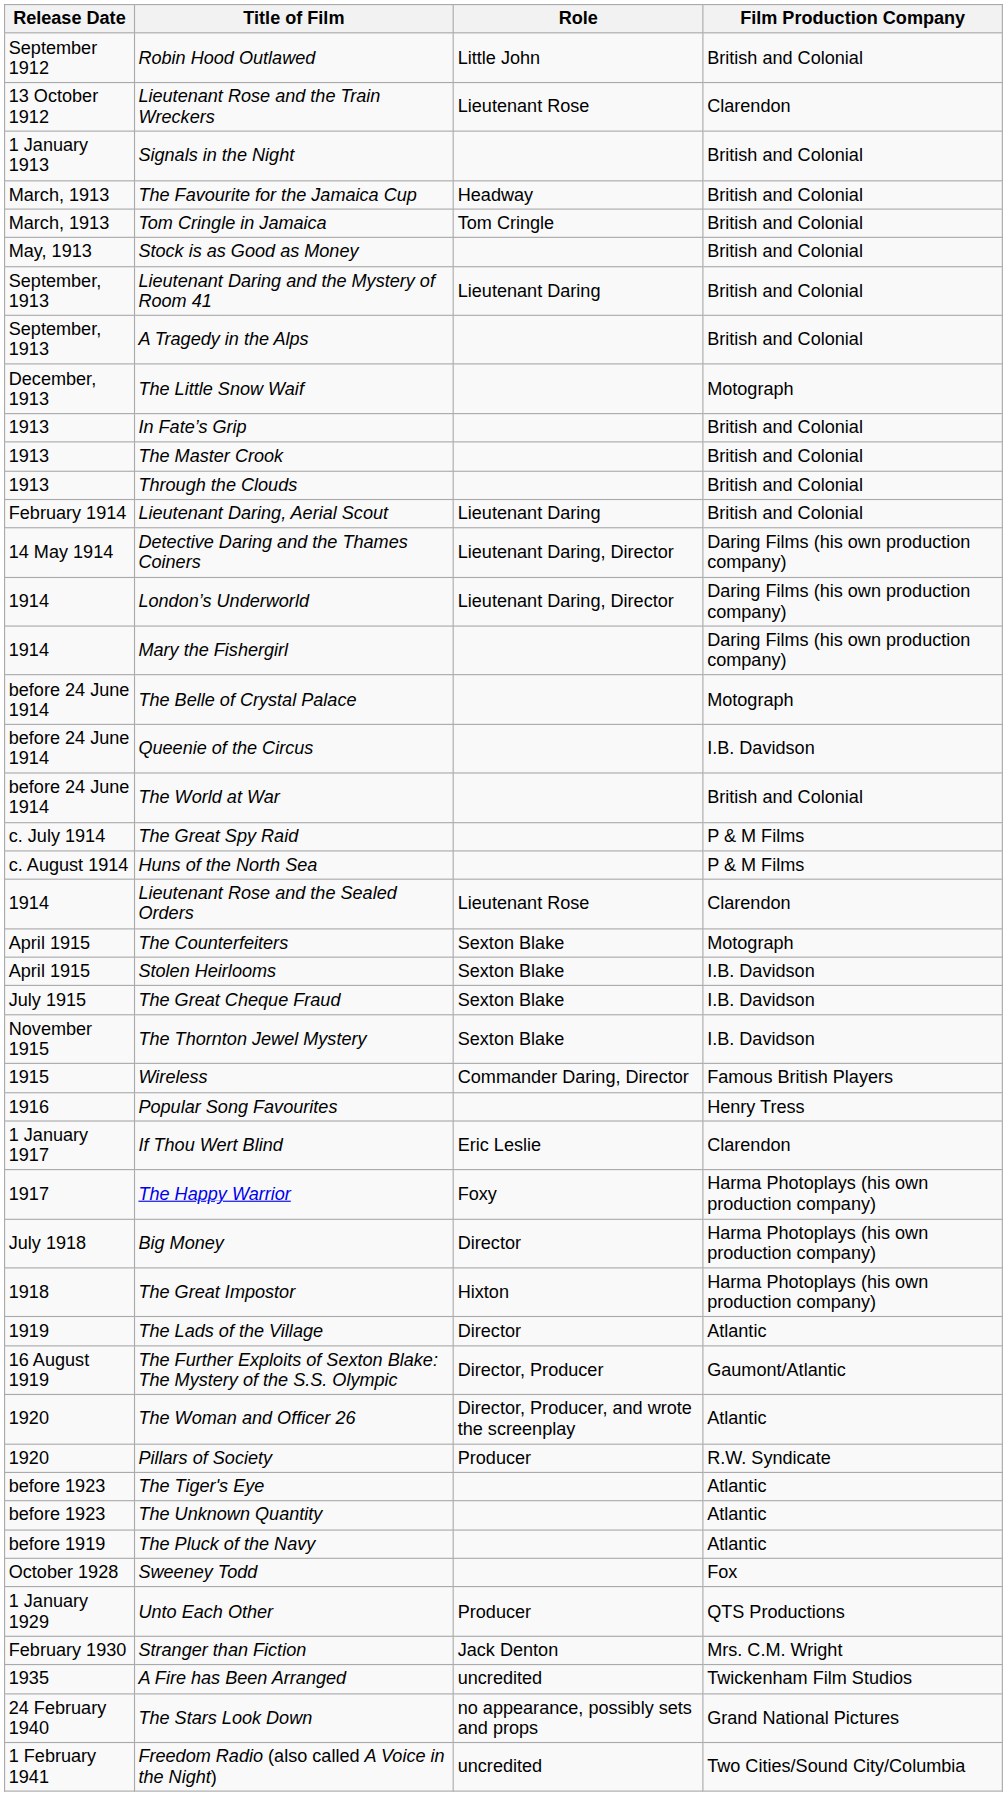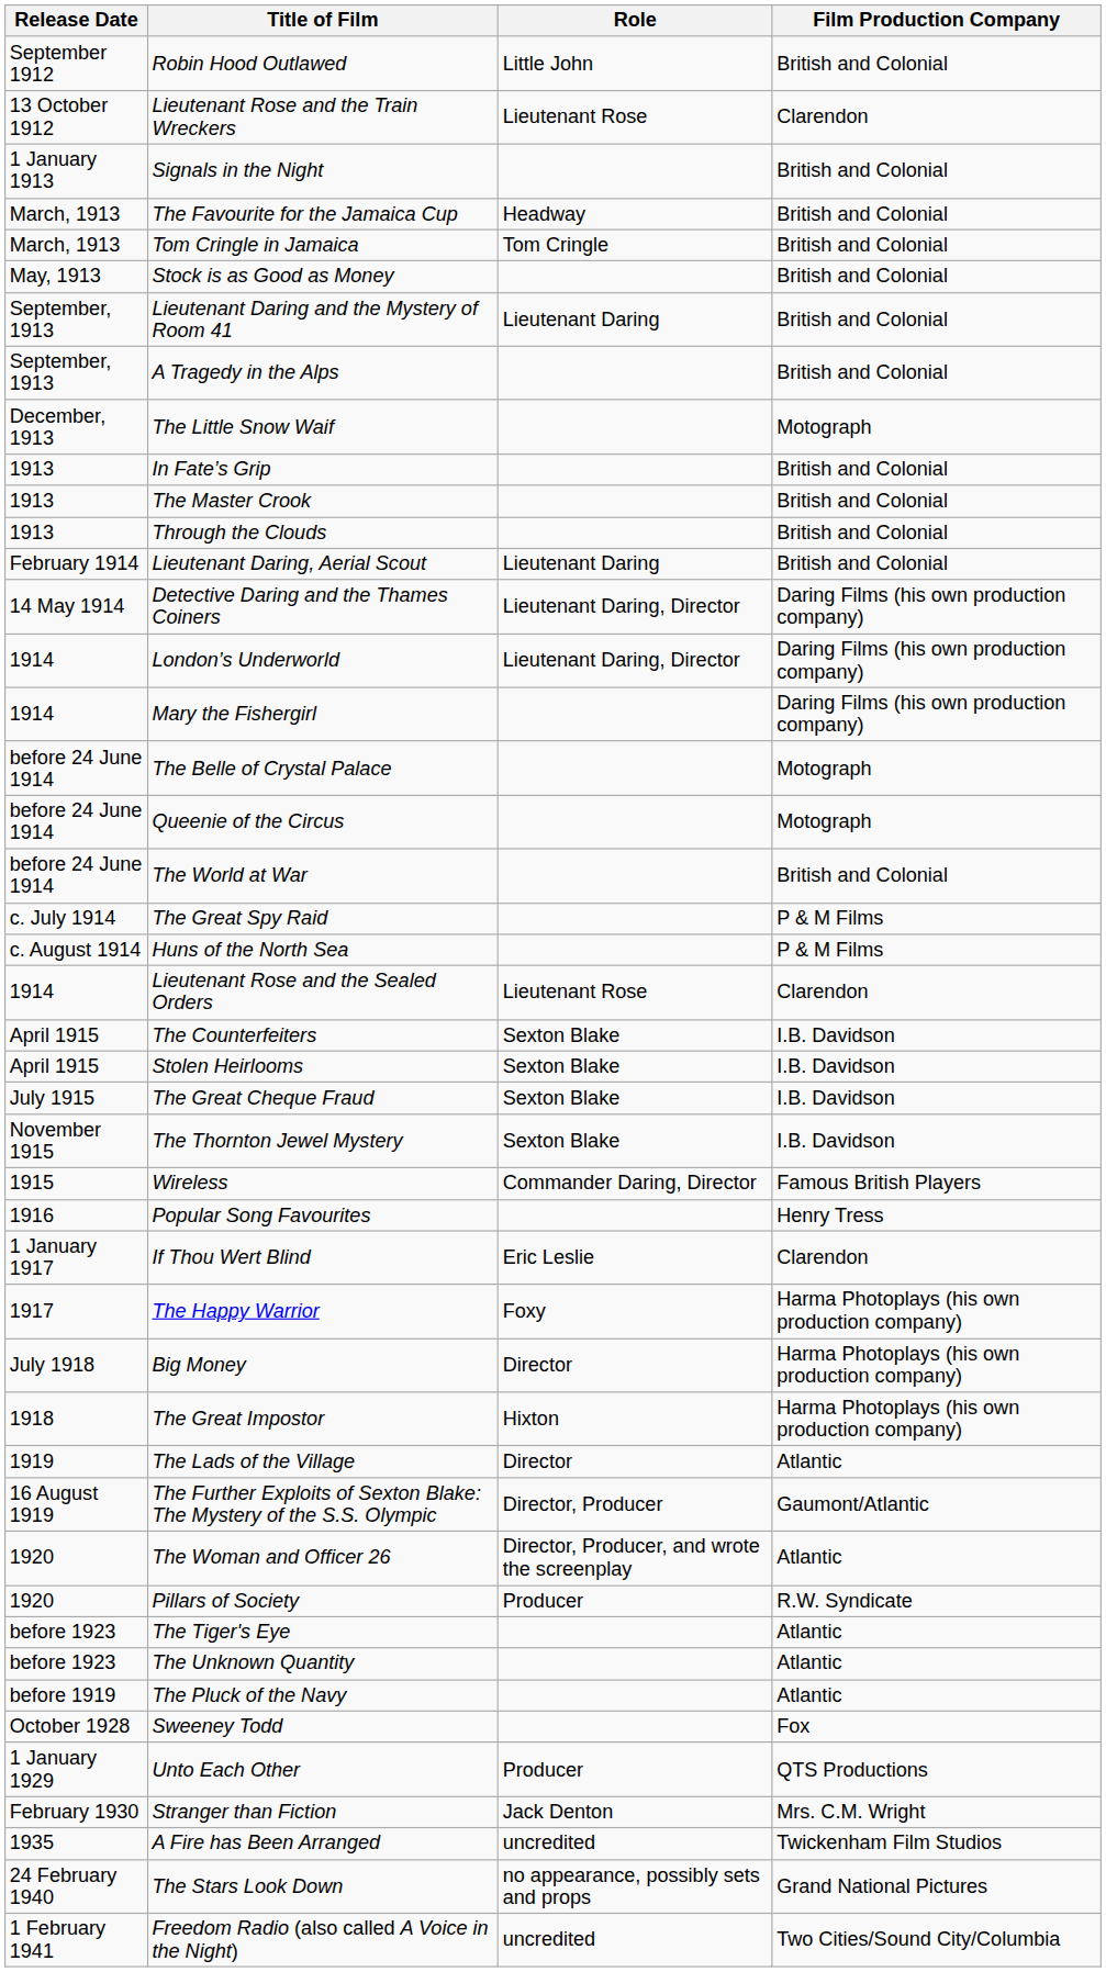Queenie of the Circus | Film Production Company: I.B. Davidson -> Motograph
The Counterfeiters | Film Production Company: Motograph -> I.B. Davidson
